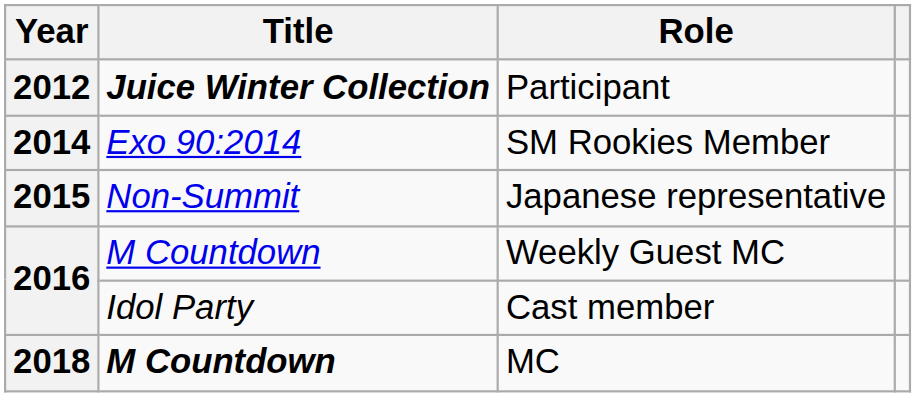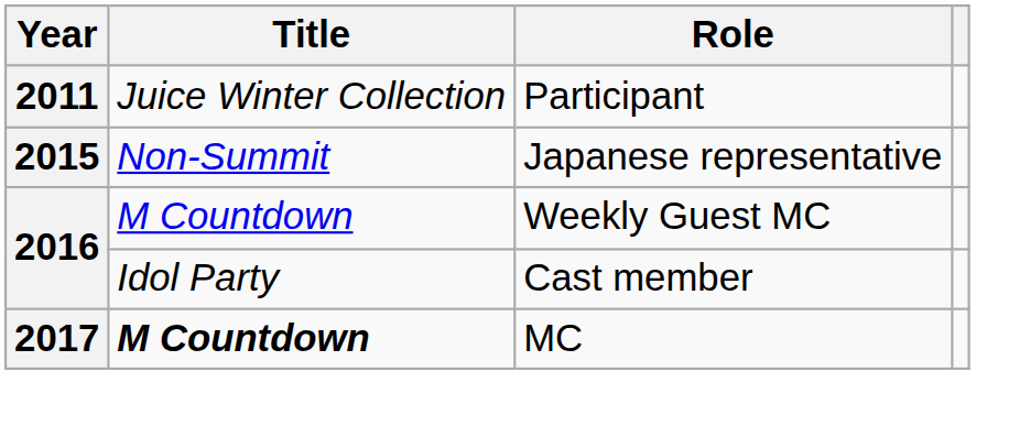Participant | Year: 2012 -> 2011
Participant | Title: bold -> normal
- row: 2014 | Exo 90:2014 | SM Rookies Member
MC | Year: 2018 -> 2017
